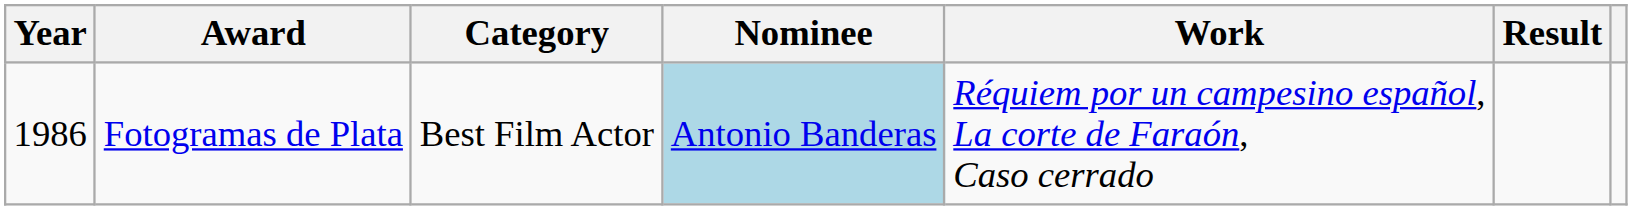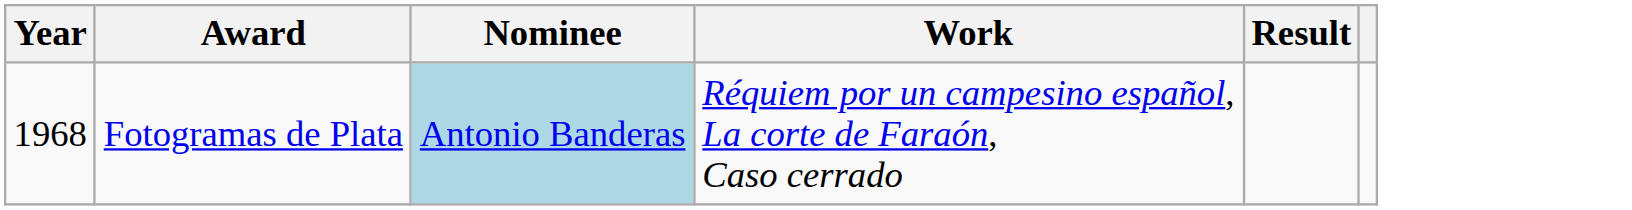- column: Category | Best Film Actor
Fotogramas de Plata | Year: 1986 -> 1968
